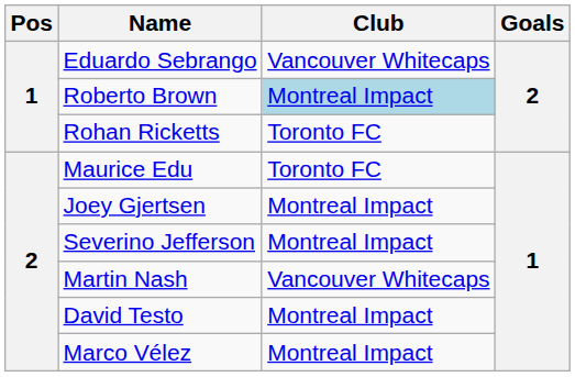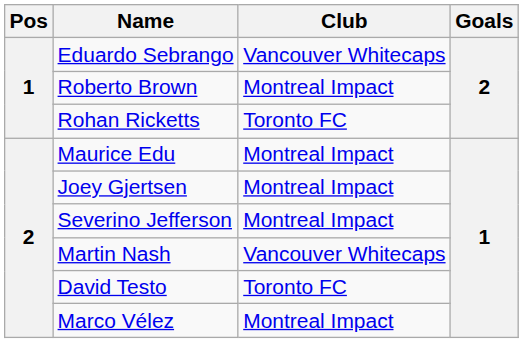Roberto Brown | Club: lightblue background -> no background
Maurice Edu | Club: Toronto FC -> Montreal Impact
David Testo | Club: Montreal Impact -> Toronto FC
